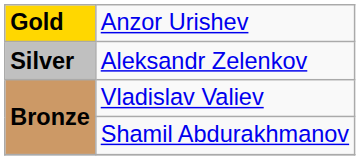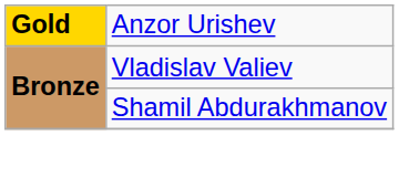- row: Silver | Aleksandr Zelenkov
